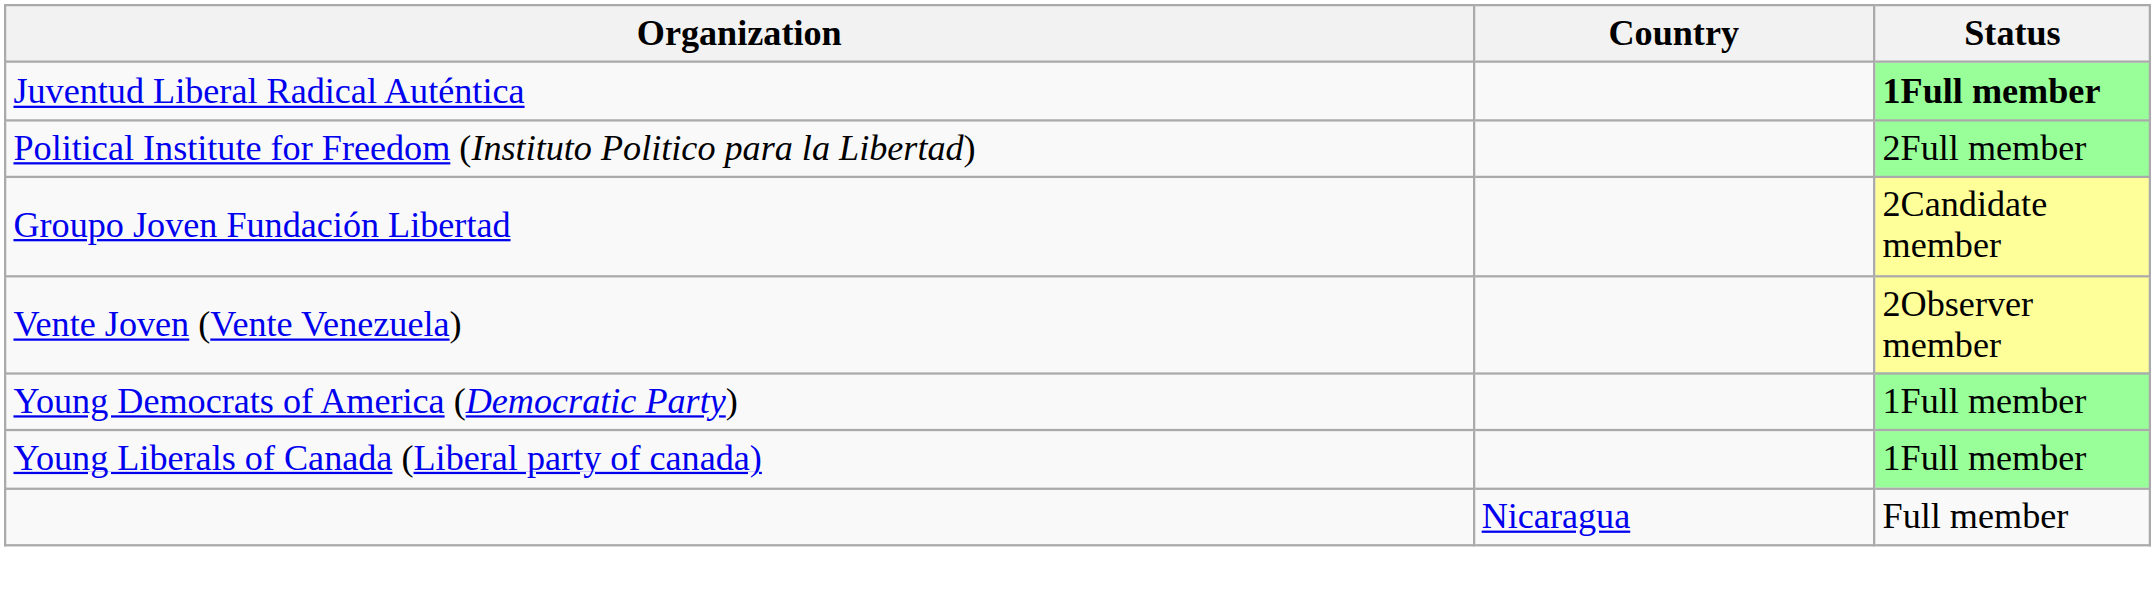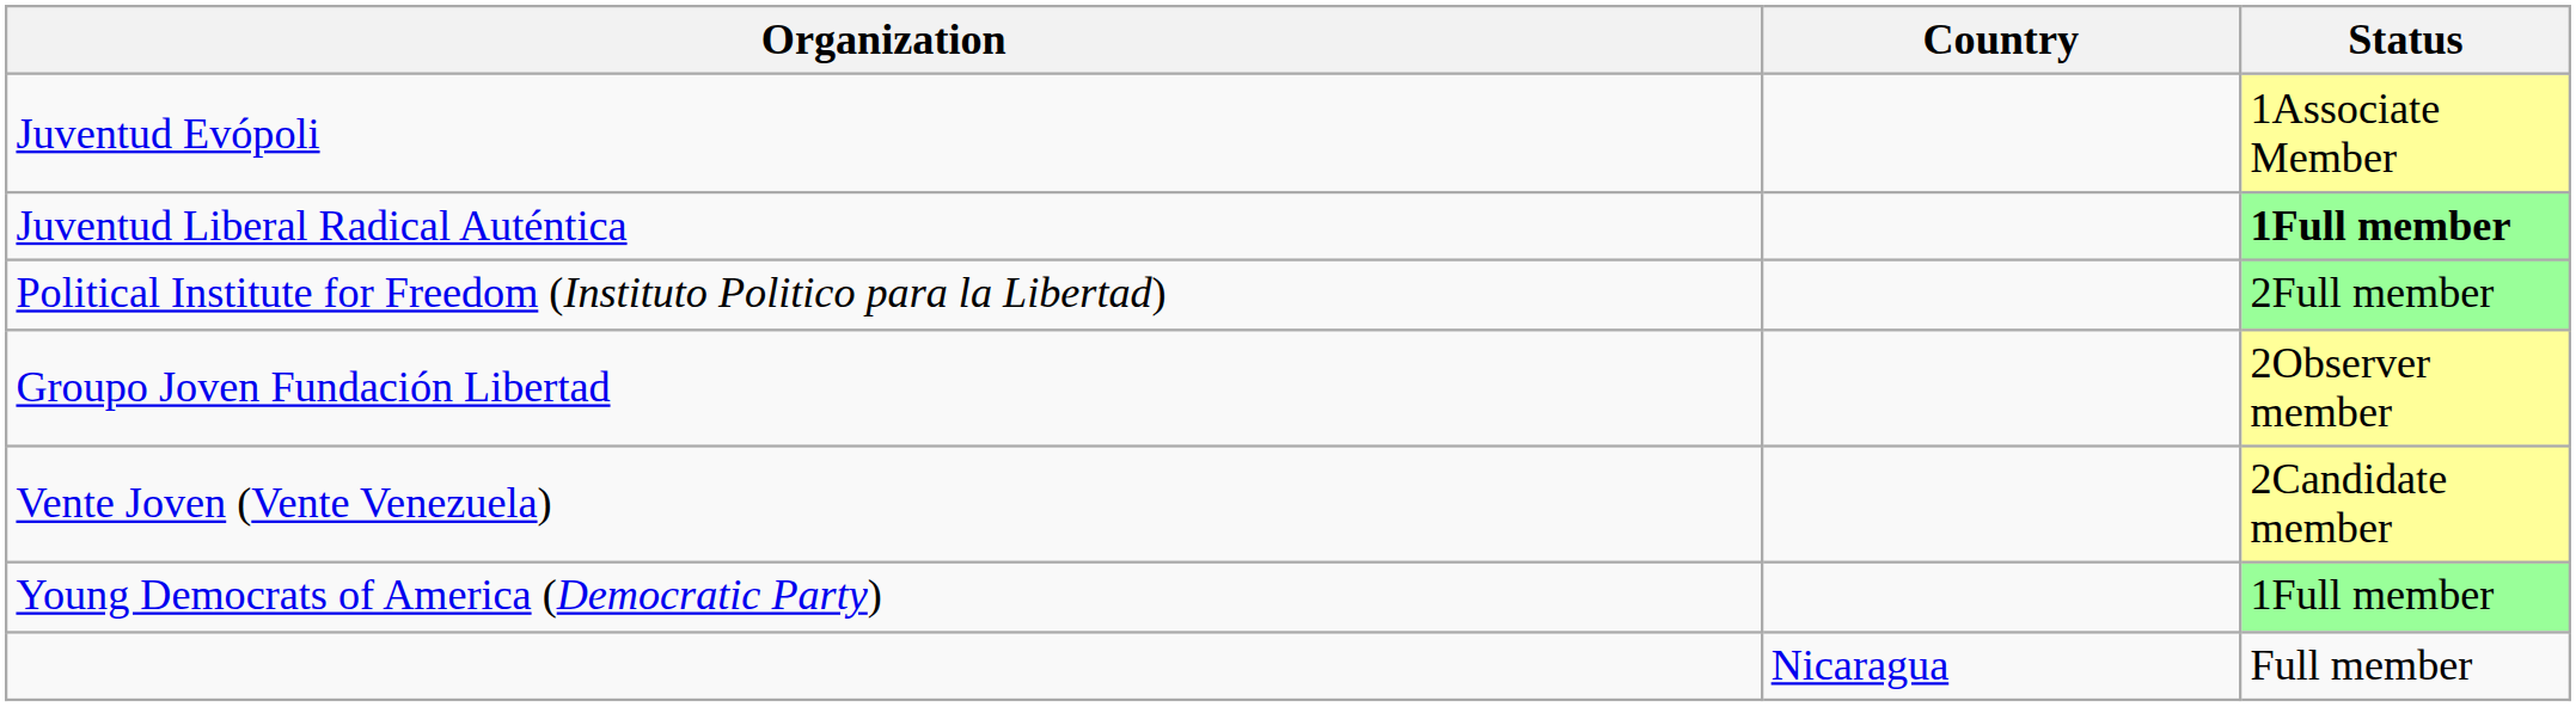+ row: Juventud Evópoli | 1Associate Member
Groupo Joven Fundación Libertad | Status: 2Candidate member -> 2Observer member
Vente Joven (Vente Venezuela) | Status: 2Observer member -> 2Candidate member
- row: Young Liberals of Canada (Liberal party of canada) | 1Full member
